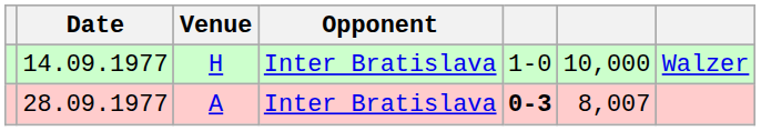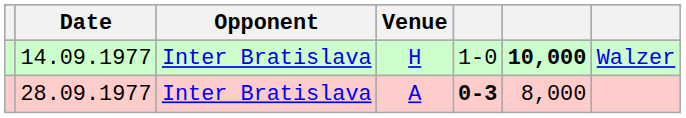columns swapped: Venue <-> Opponent
14.09.1977 | column 6: normal -> bold
28.09.1977 | column 6: 8,007 -> 8,000
